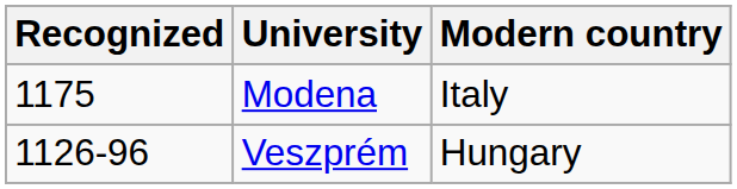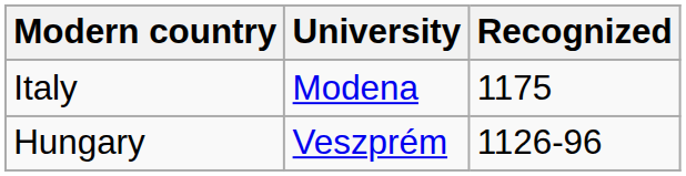columns swapped: Recognized <-> Modern country
